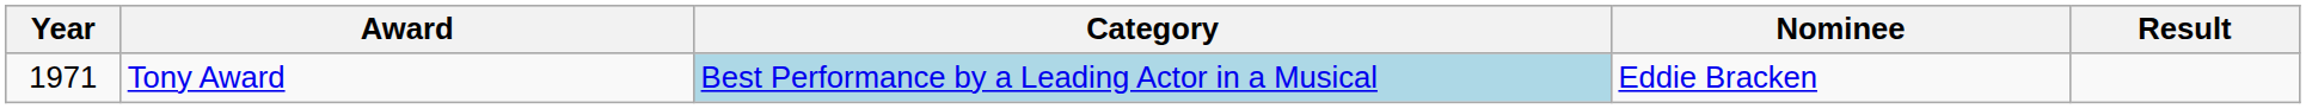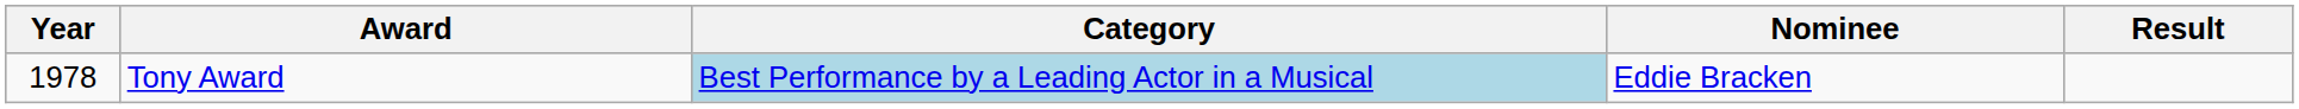Tony Award | Year: 1971 -> 1978
